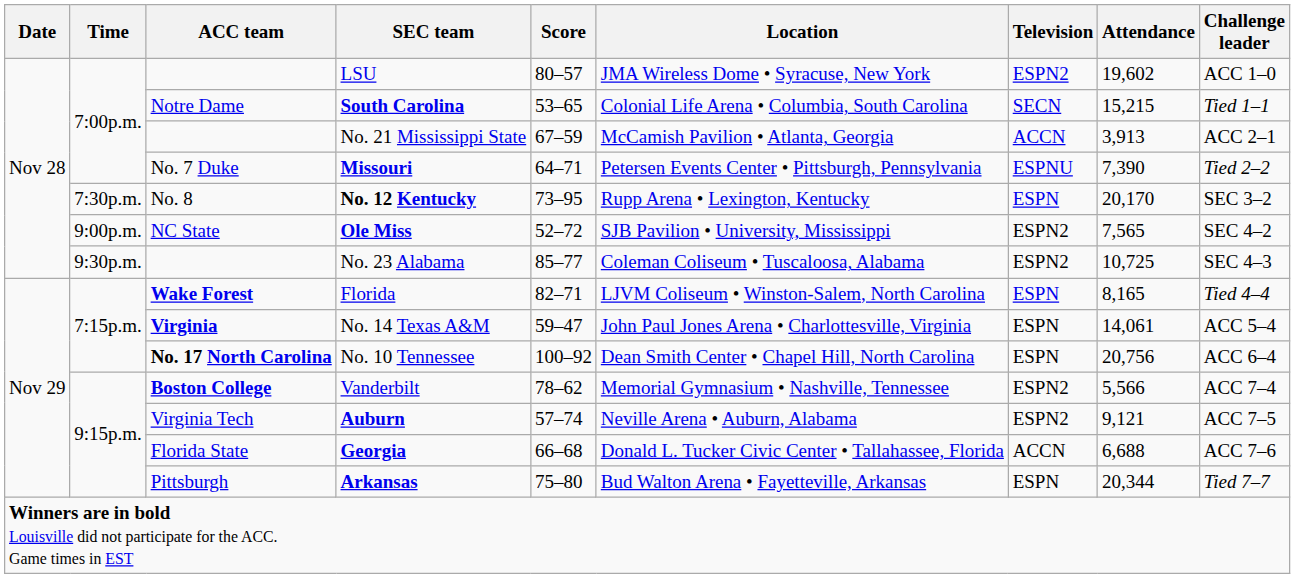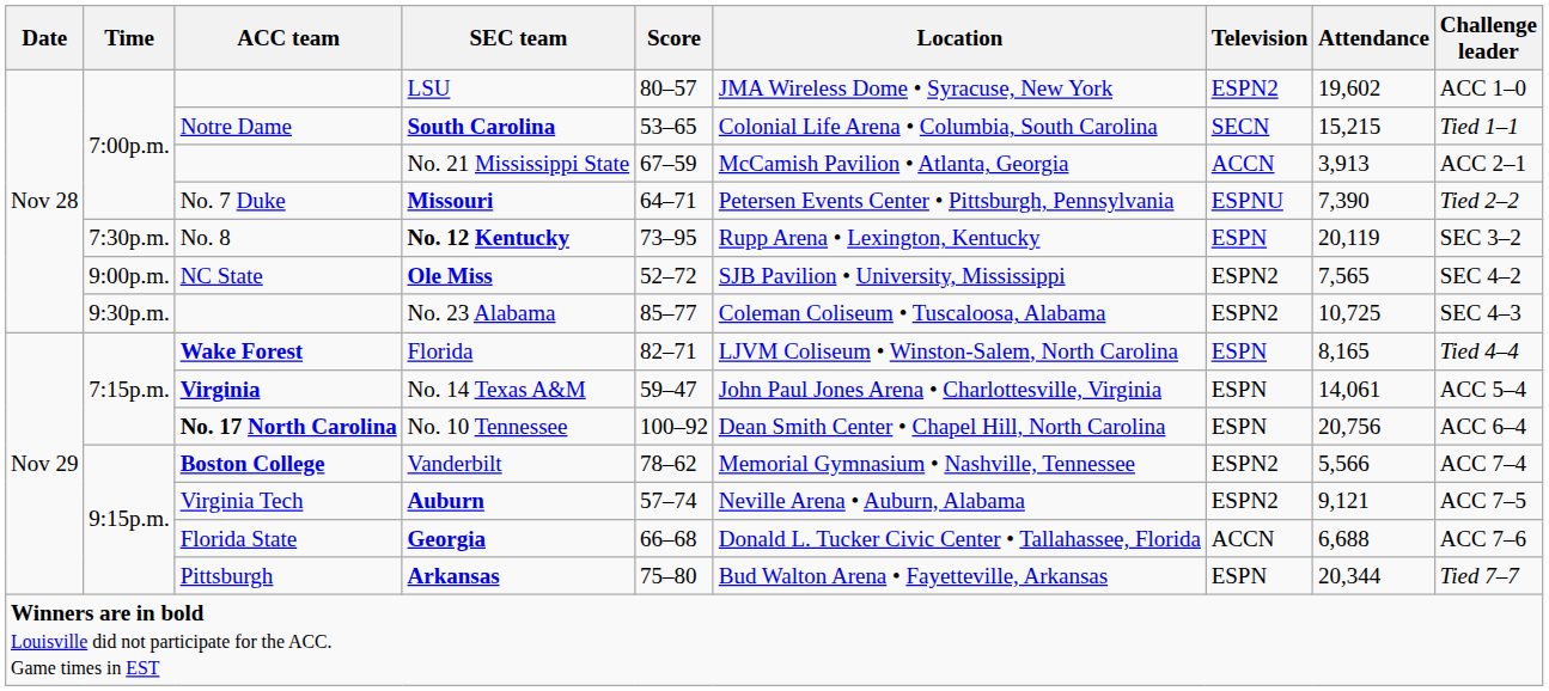No. 12 Kentucky | Attendance: 20,170 -> 20,119
